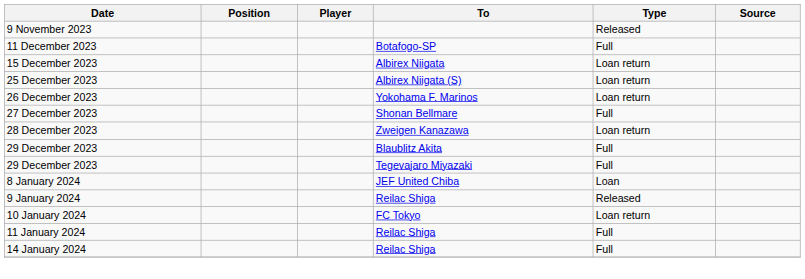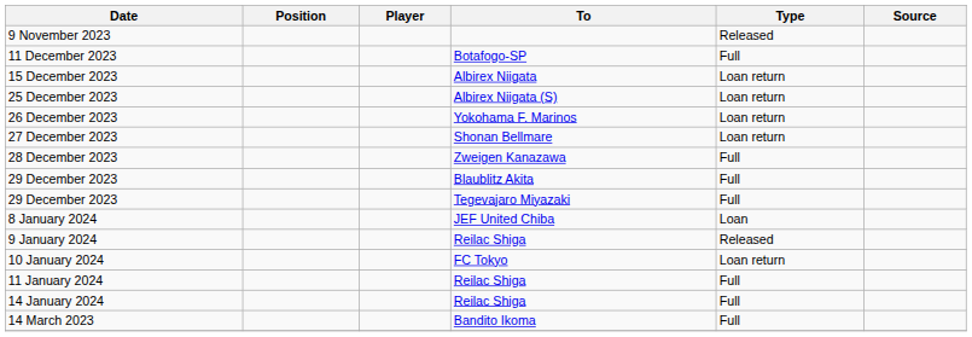27 December 2023 | Type: Full -> Loan return
28 December 2023 | Type: Loan return -> Full
+ row: 14 March 2023 | Bandito Ikoma | Full
